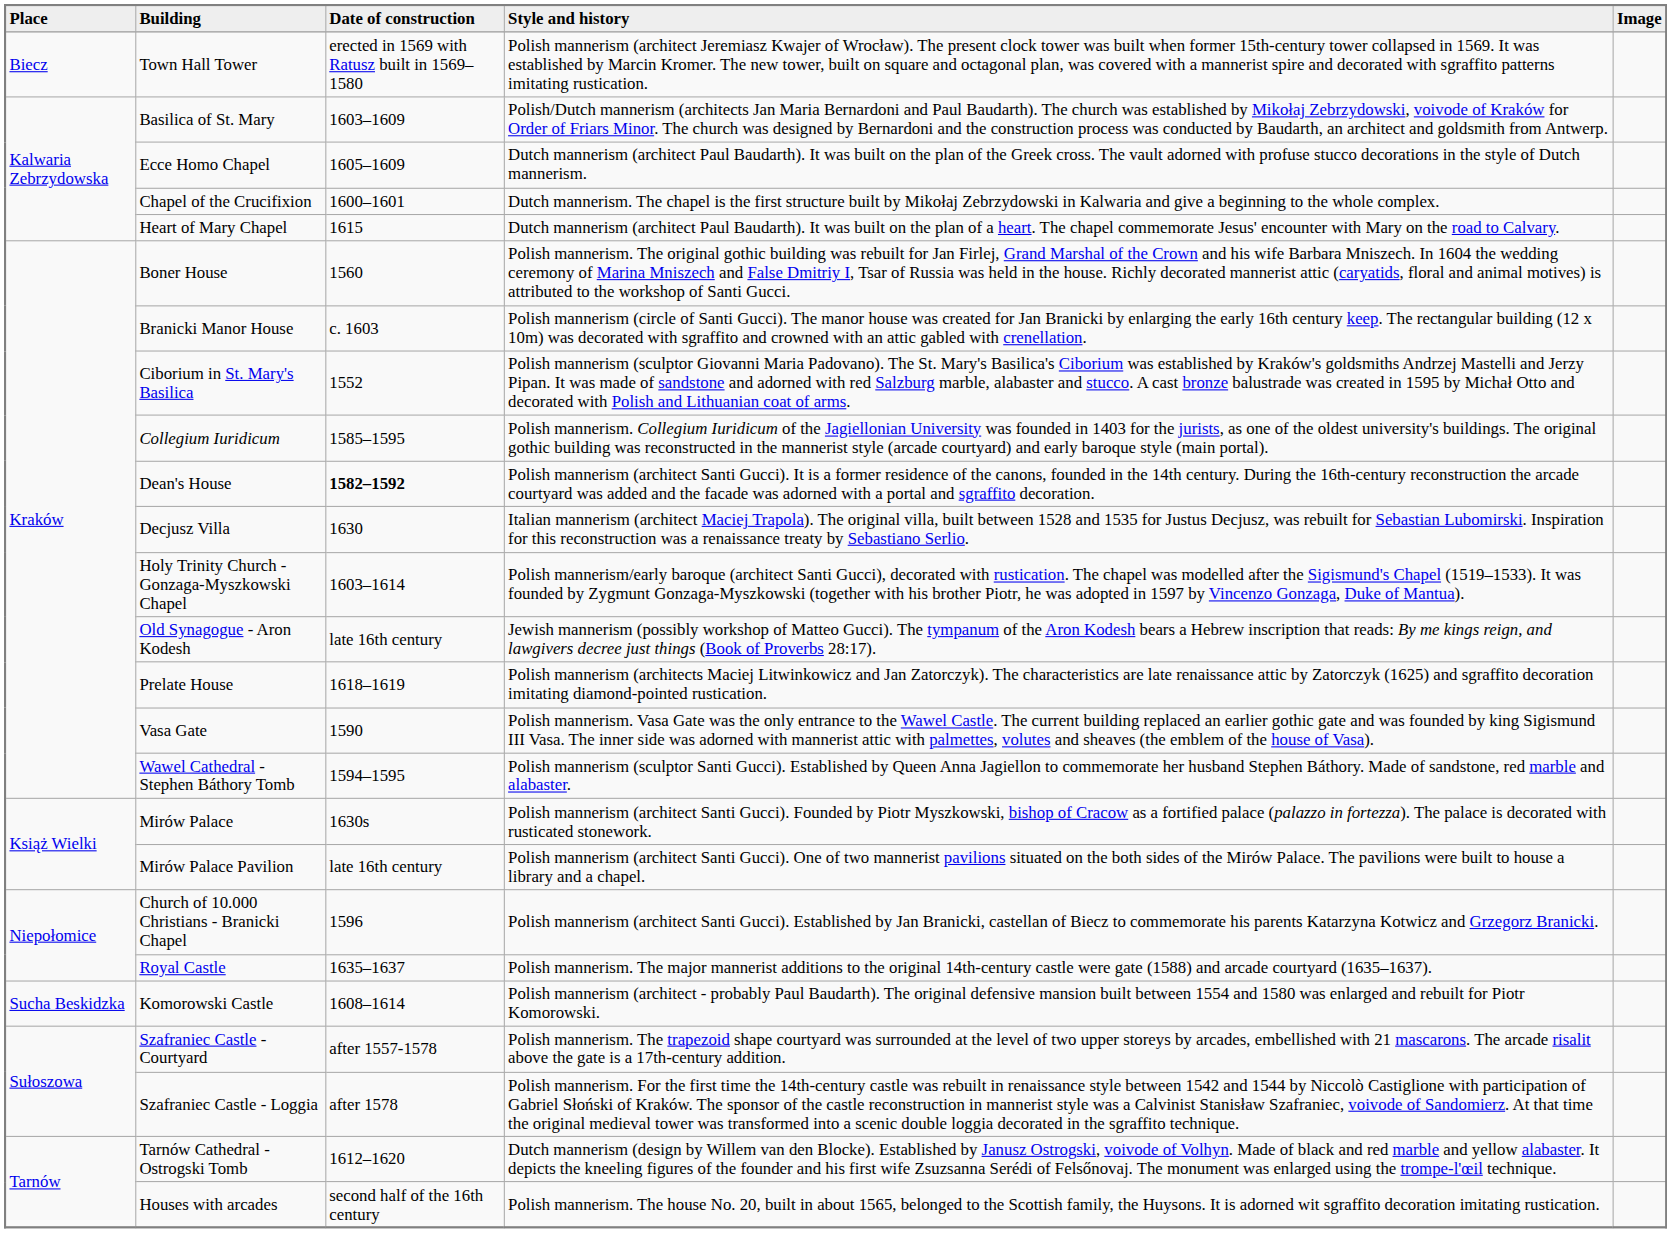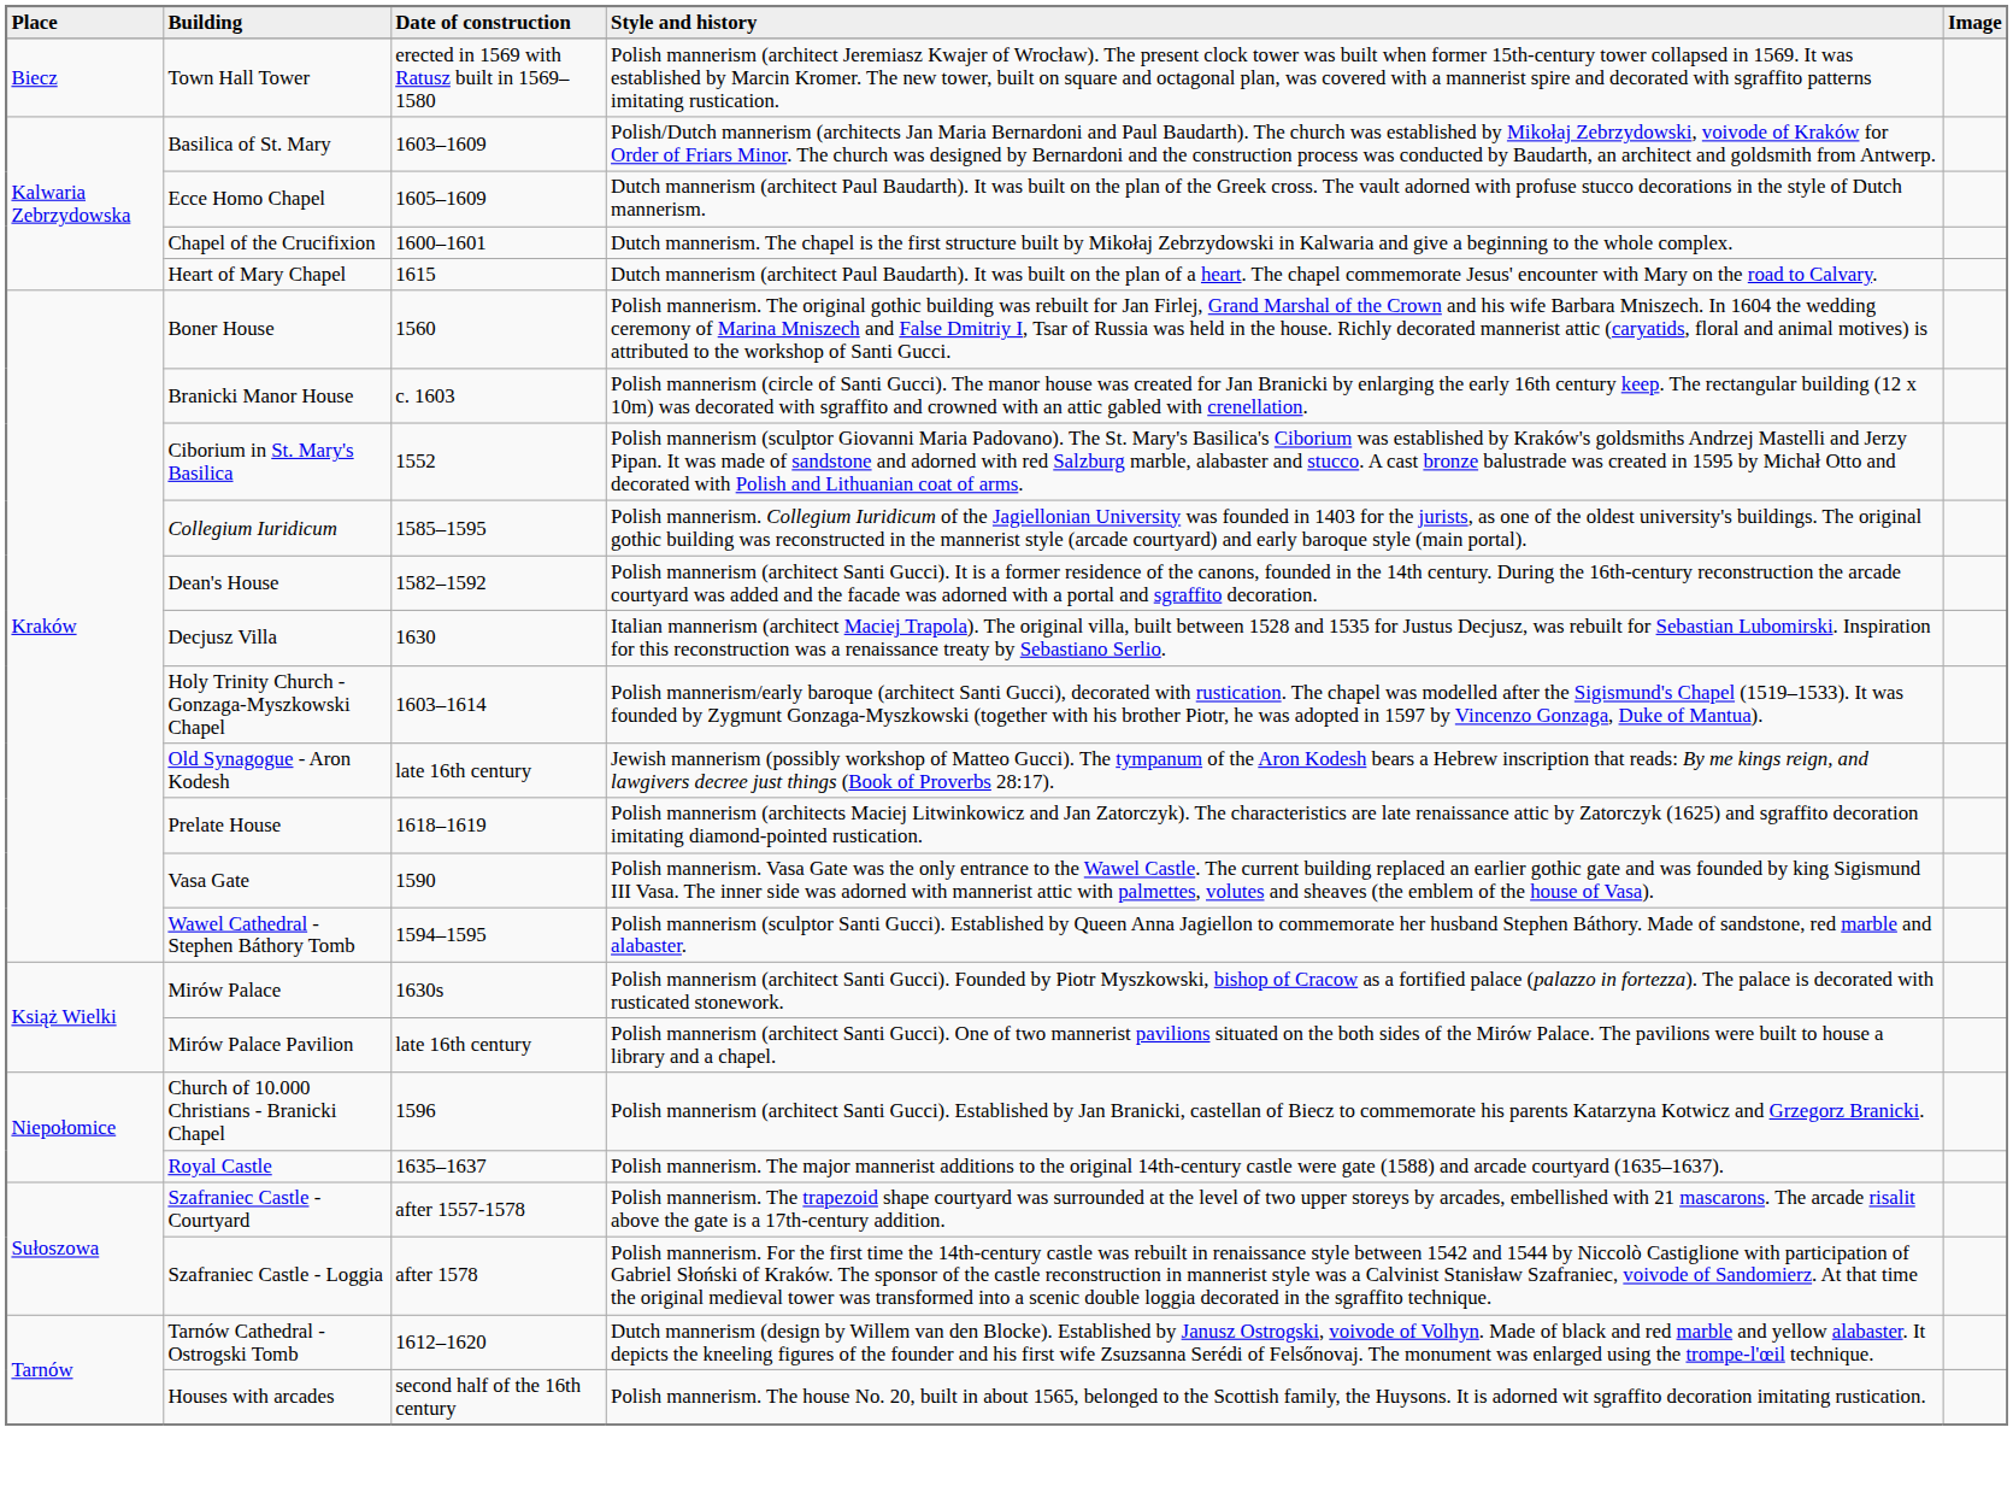Dean's House | Date of construction: bold -> normal
- row: Sucha Beskidzka | Komorowski Castle | 1608–1614 | Polish mannerism (architect - probably Paul Baudarth). The original defensive mansion built between 1554 and 1580 was enlarged and rebuilt for Piotr Komorowski.
